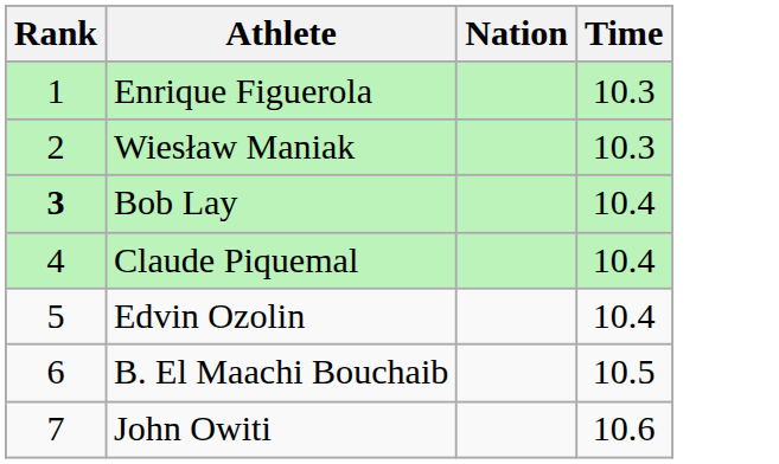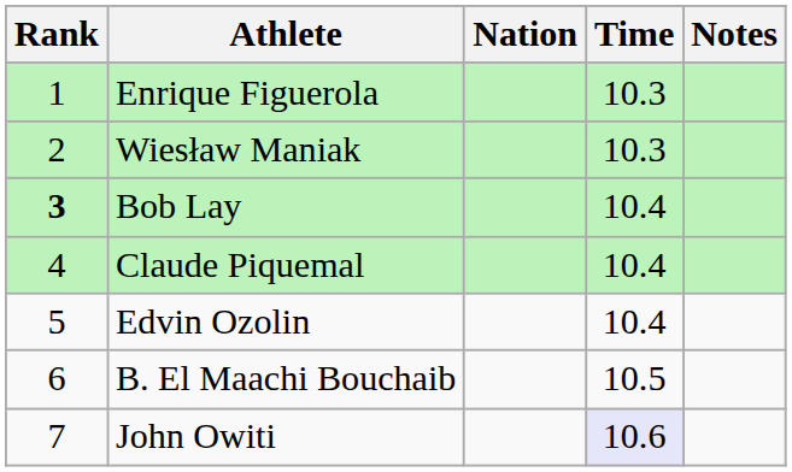+ column: Notes
John Owiti | Time: no background -> lavender background
